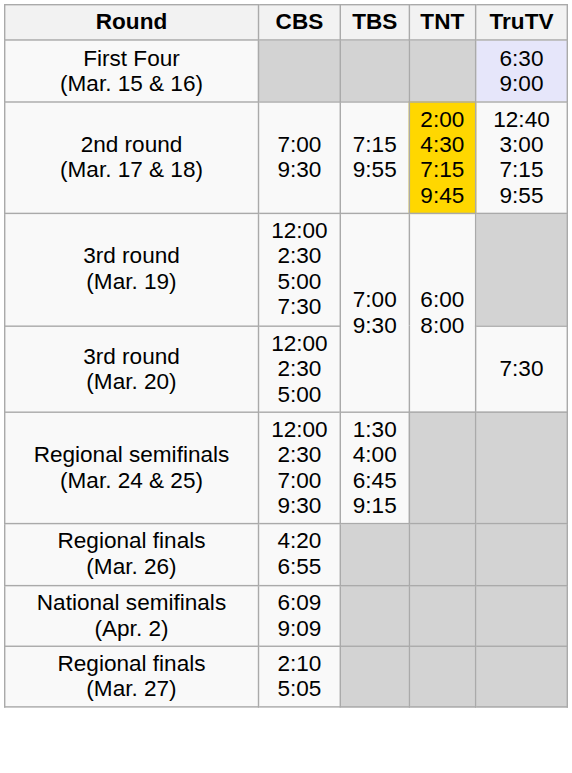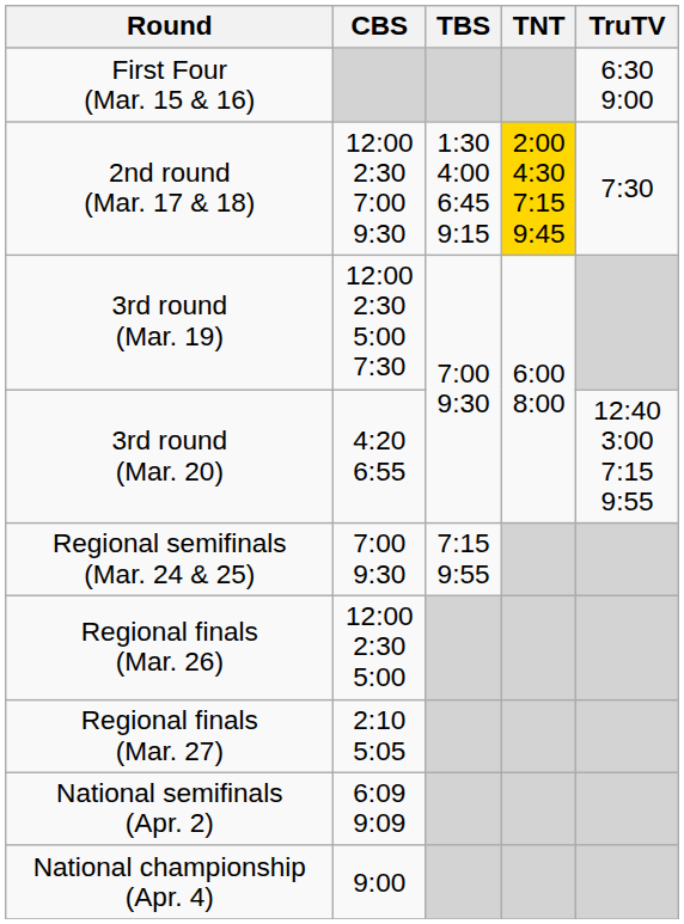First Four (Mar. 15 & 16) | TruTV: lavender background -> no background
2nd round (Mar. 17 & 18) | CBS: 7:00 9:30 -> 12:00 2:30 7:00 9:30
2nd round (Mar. 17 & 18) | TBS: 7:15 9:55 -> 1:30 4:00 6:45 9:15
2nd round (Mar. 17 & 18) | TruTV: 12:40 3:00 7:15 9:55 -> 7:30
3rd round (Mar. 20) | CBS: 12:00 2:30 5:00 -> 4:20 6:55
3rd round (Mar. 20) | TruTV: 7:30 -> 12:40 3:00 7:15 9:55
Regional semifinals (Mar. 24 & 25) | CBS: 12:00 2:30 7:00 9:30 -> 7:00 9:30
Regional semifinals (Mar. 24 & 25) | TBS: 1:30 4:00 6:45 9:15 -> 7:15 9:55
Regional finals (Mar. 26) | CBS: 4:20 6:55 -> 12:00 2:30 5:00
rows swapped: Regional finals (Mar. 27) <-> National semifinals (Apr. 2)
+ row: National championship (Apr. 4) | 9:00
